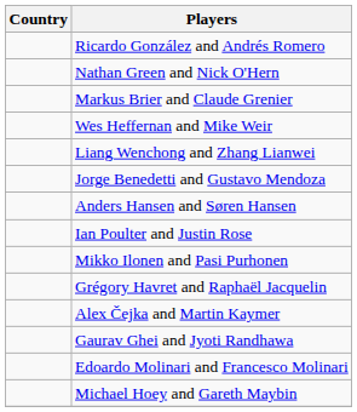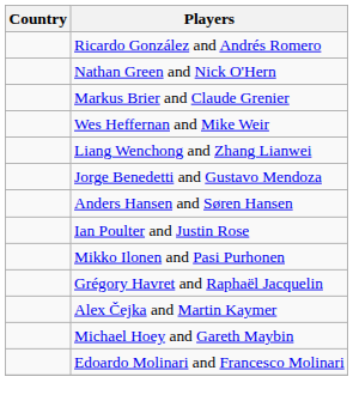- row: Gaurav Ghei and Jyoti Randhawa
rows swapped: Michael Hoey and Gareth Maybin <-> Edoardo Molinari and Francesco Molinari
